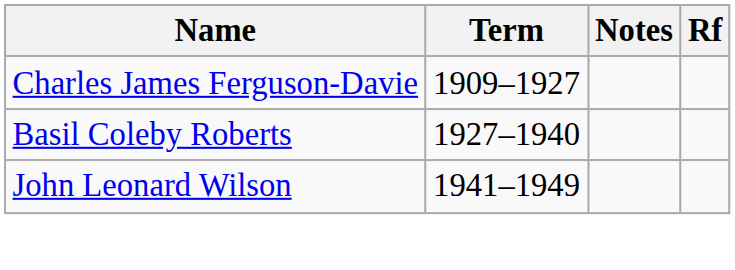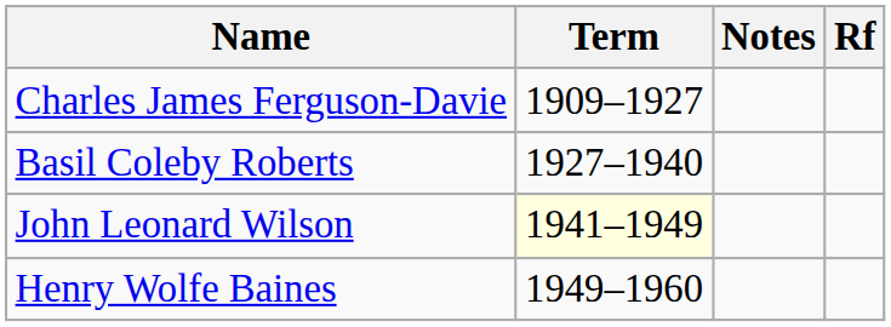John Leonard Wilson | Term: no background -> lightyellow background
+ row: Henry Wolfe Baines | 1949–1960
